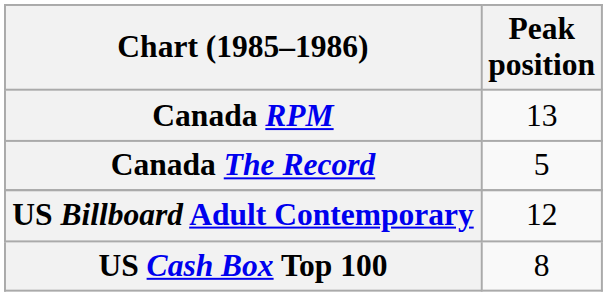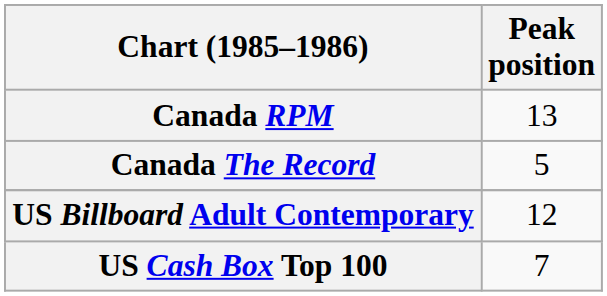US Cash Box Top 100 | Peak position: 8 -> 7
